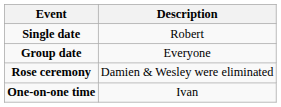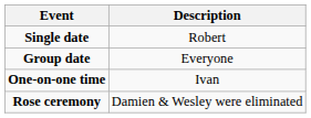rows swapped: One-on-one time <-> Rose ceremony
